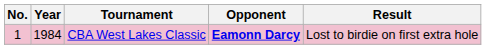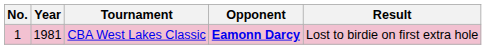CBA West Lakes Classic | Year: 1984 -> 1981
